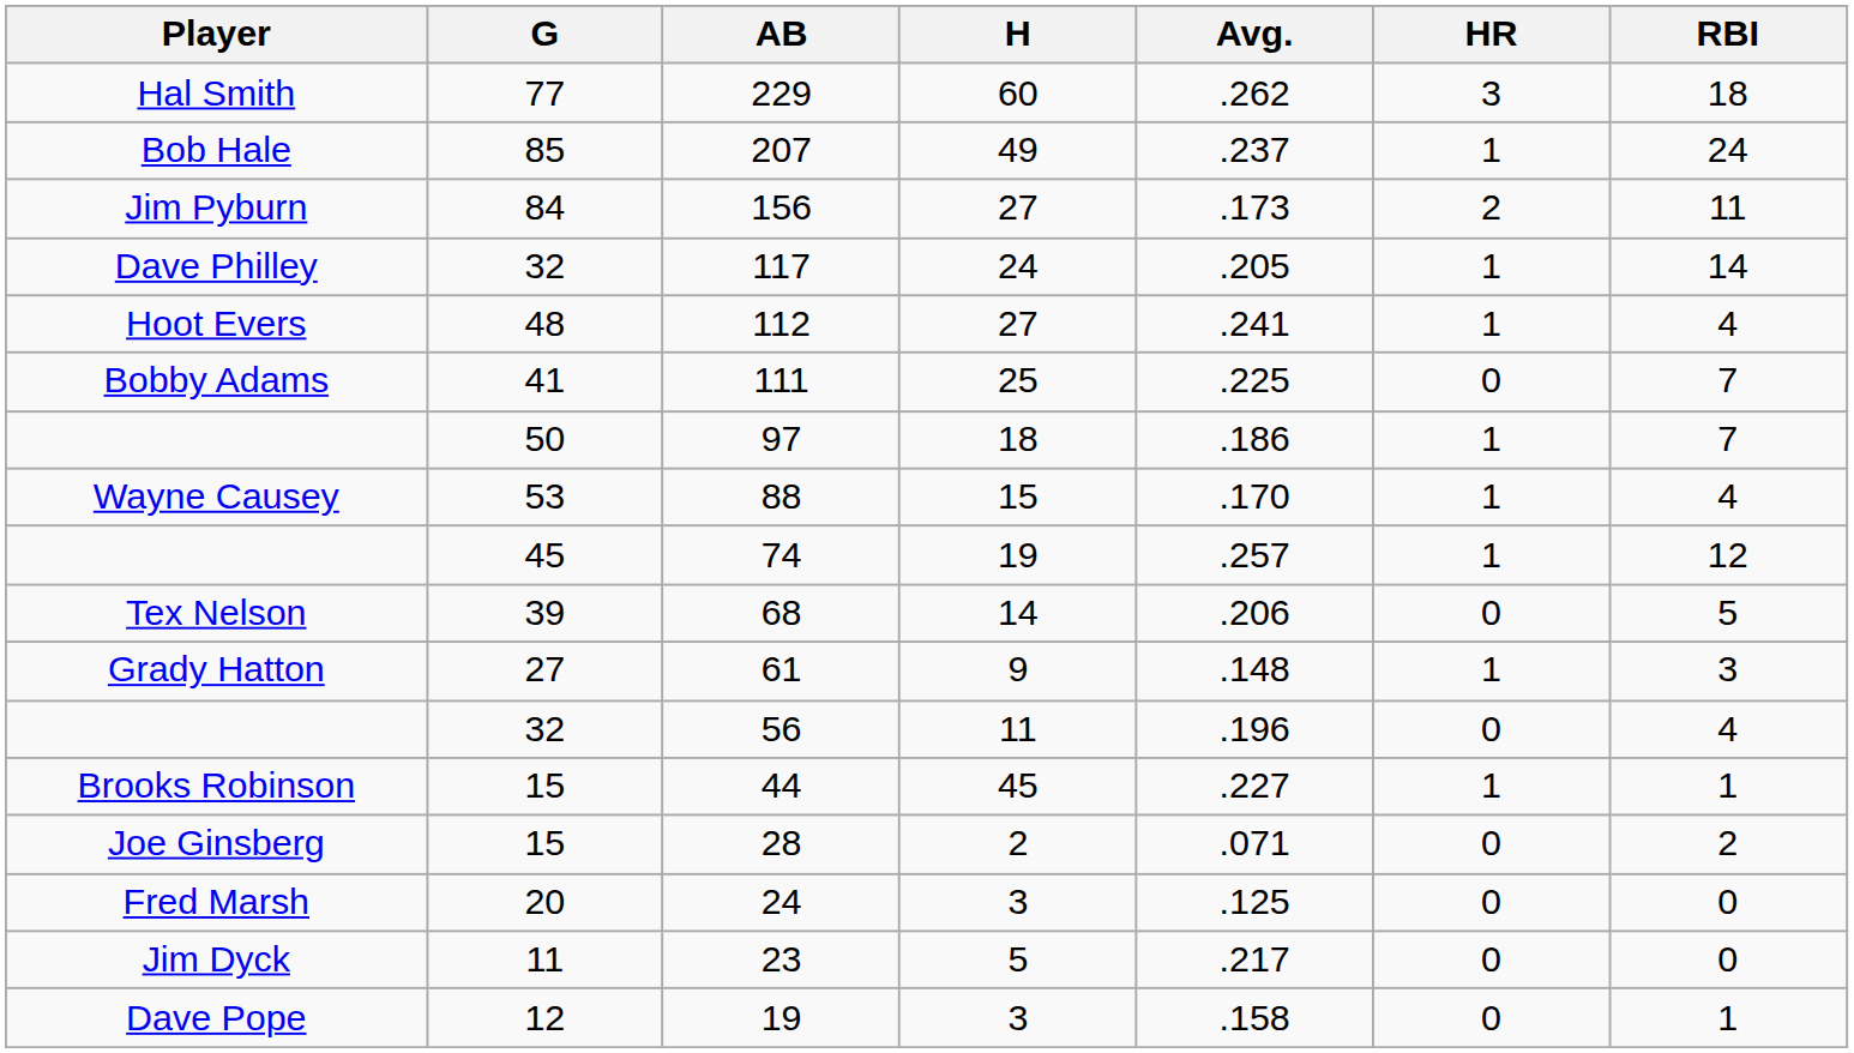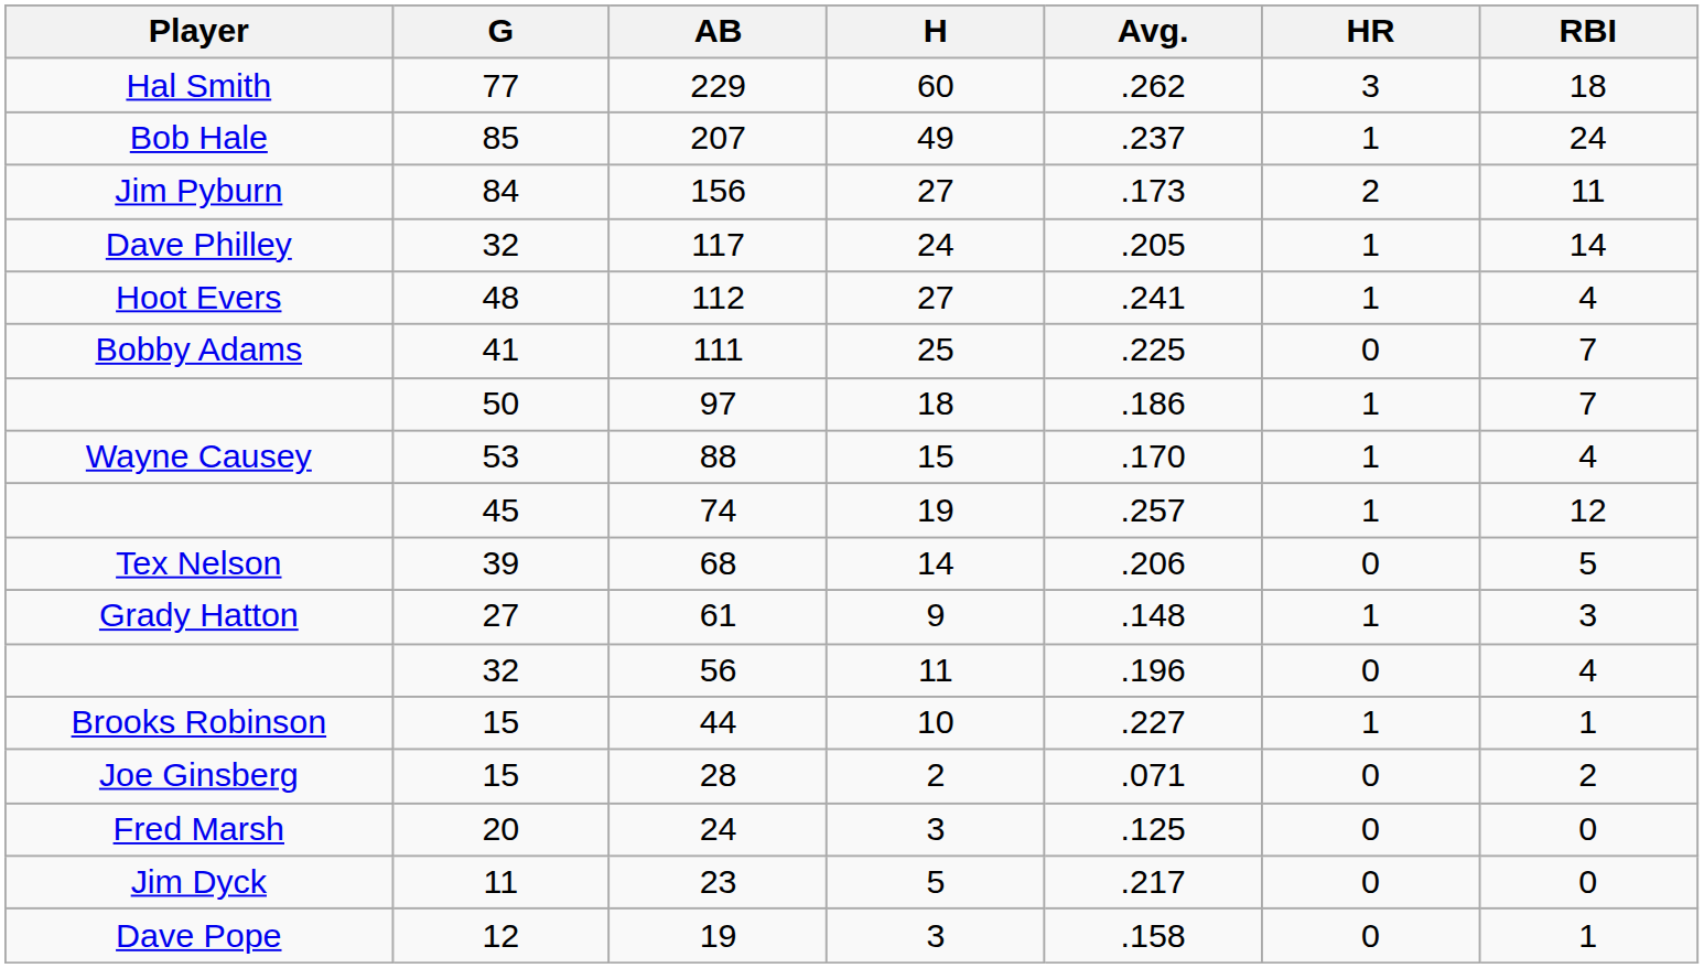44 | H: 45 -> 10
